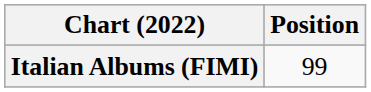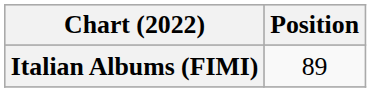Italian Albums (FIMI) | Position: 99 -> 89
